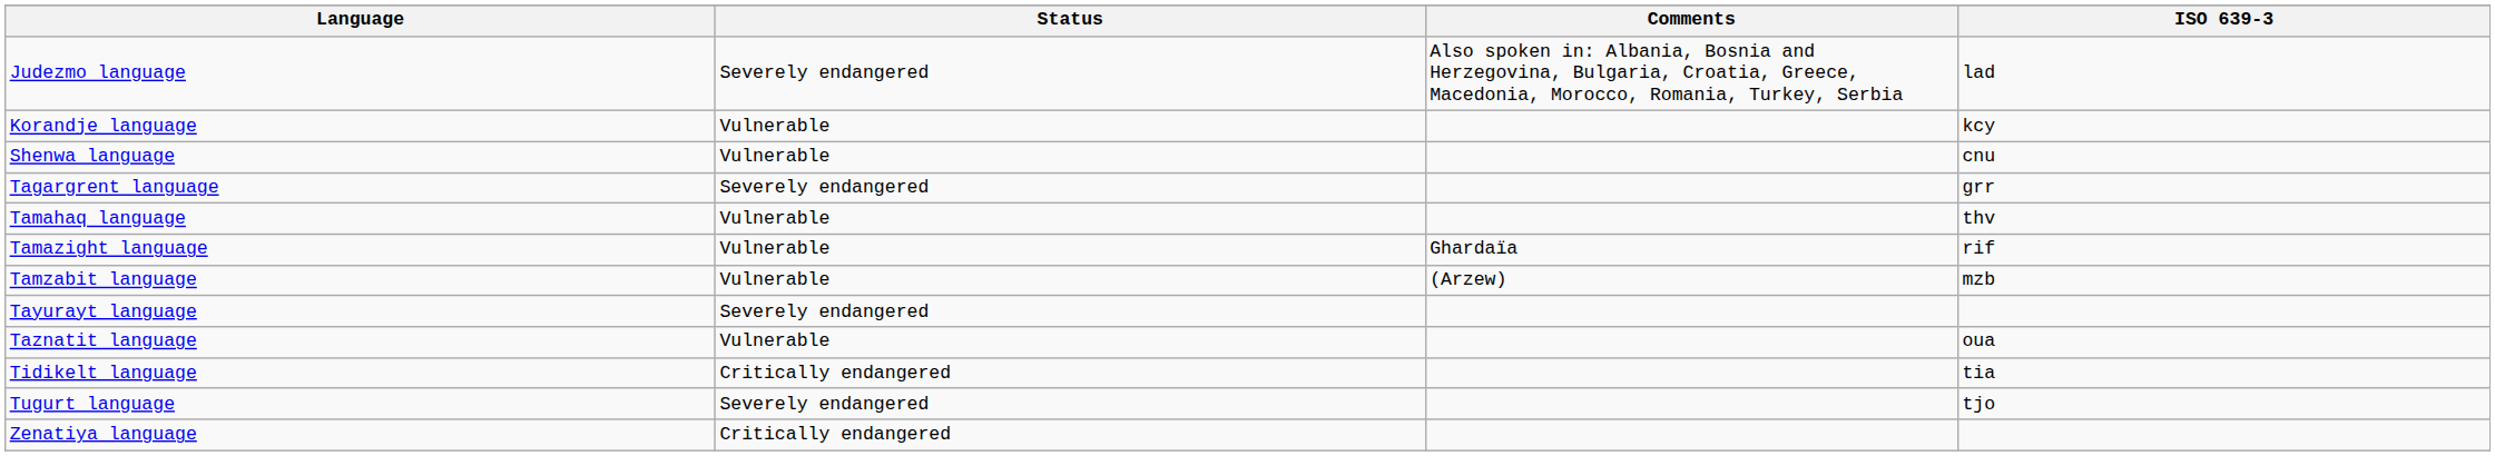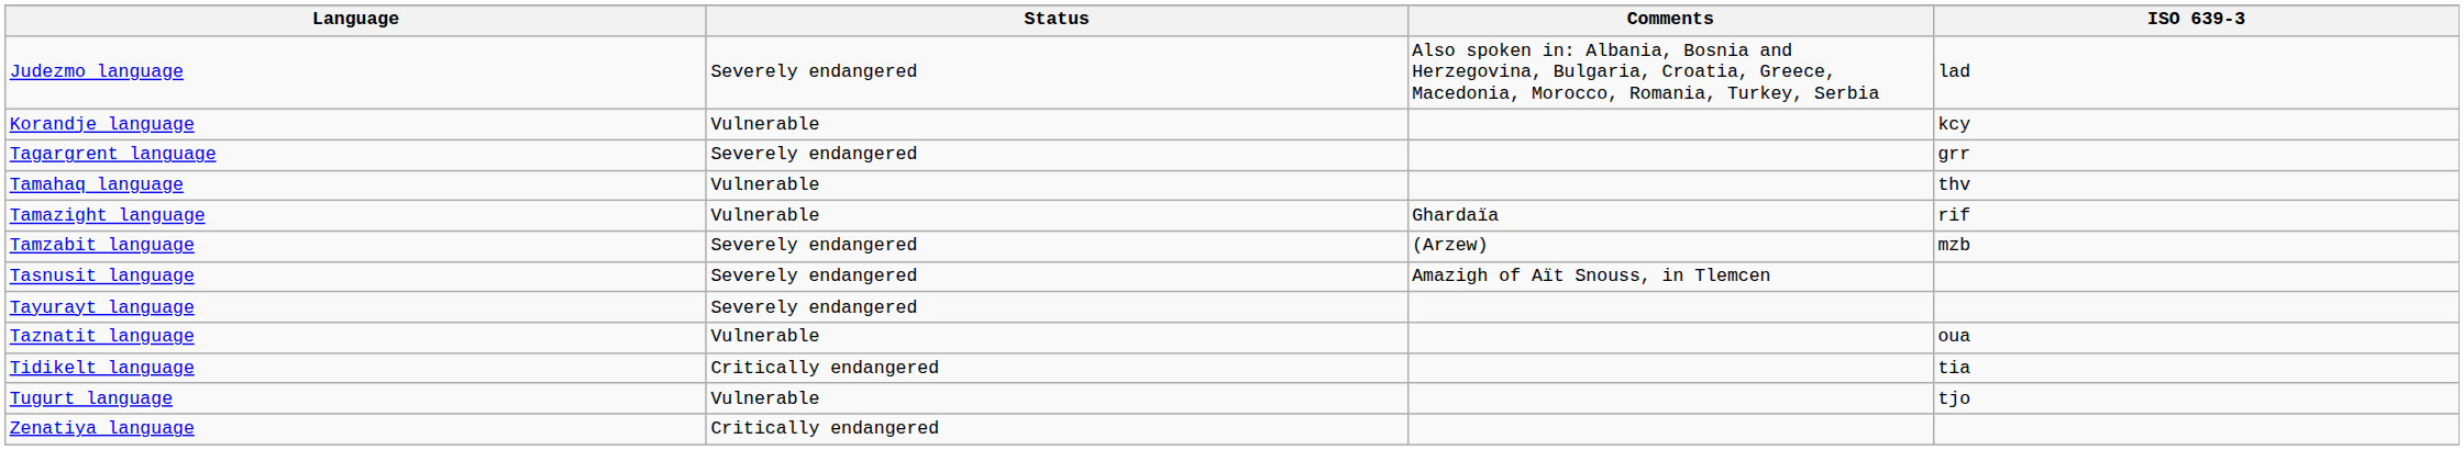- row: Shenwa language | Vulnerable | cnu
Tamzabit language | Status: Vulnerable -> Severely endangered
+ row: Tasnusit language | Severely endangered | Amazigh of Aït Snouss, in Tlemcen
Tugurt language | Status: Severely endangered -> Vulnerable
